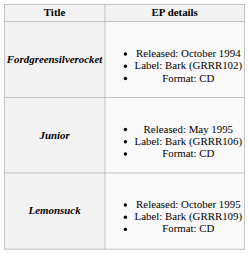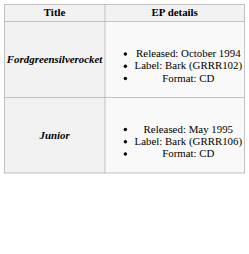- row: Lemonsuck | Released: October 1995 Label: Bark (GRRR109) Format: CD
